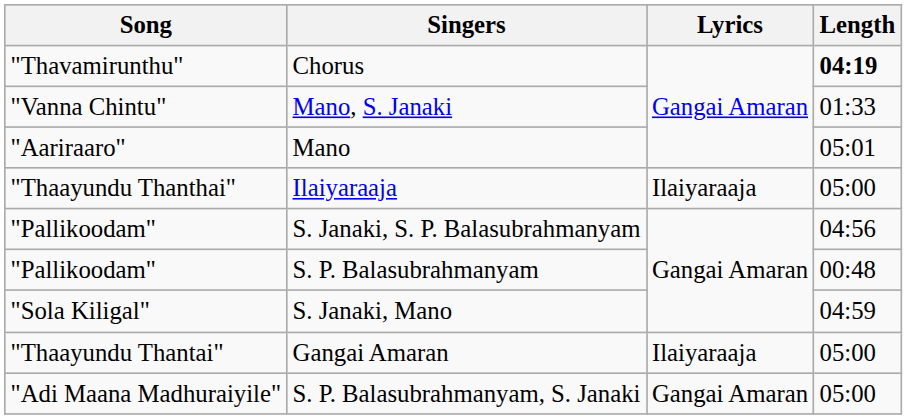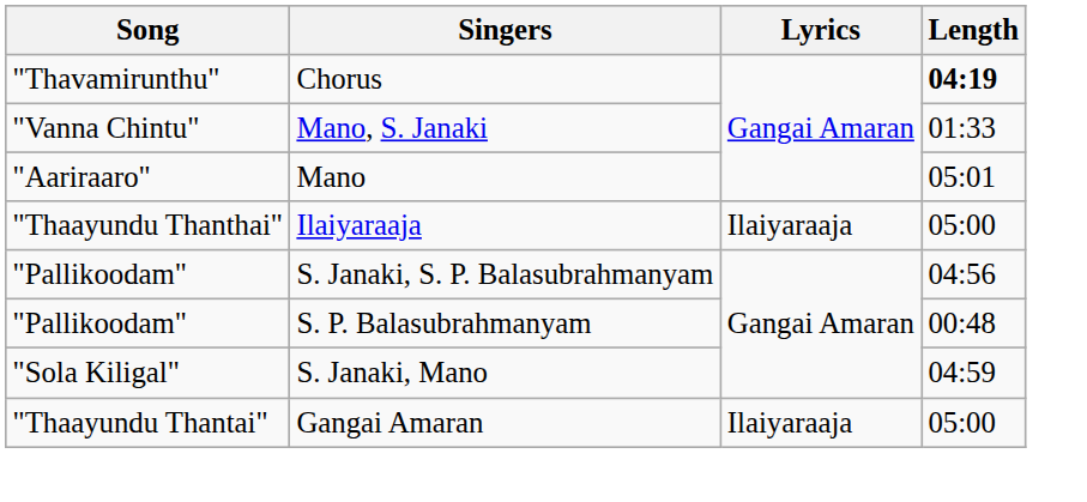- row: "Adi Maana Madhuraiyile" | S. P. Balasubrahmanyam, S. Janaki | Gangai Amaran | 05:00
